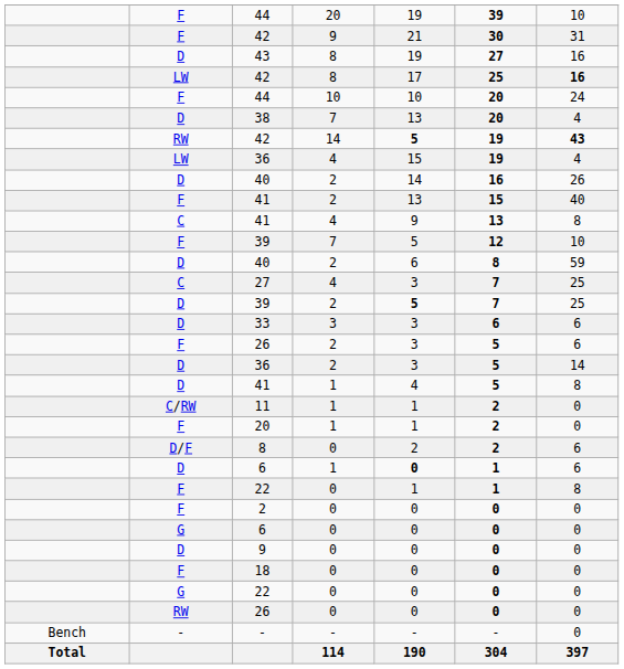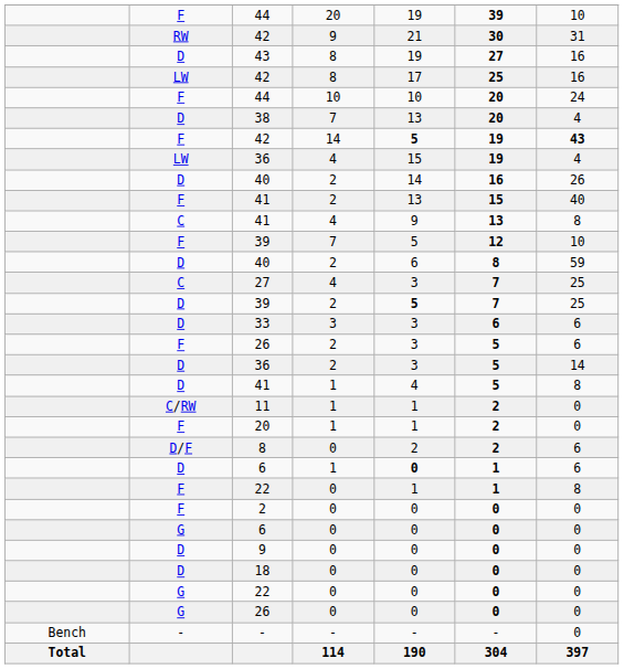42 / 9 | column 2: F -> RW
42 / 8 | column 7: bold -> normal
42 / 14 | column 2: RW -> F
18 | column 2: F -> D
26 / 0 | column 2: RW -> G
